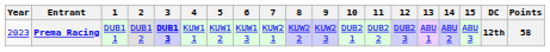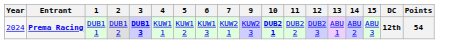- column: 8 | KUW2 2
Prema Racing | Year: 2023 -> 2024
Prema Racing | 10: normal -> bold
Prema Racing | Points: 58 -> 54
